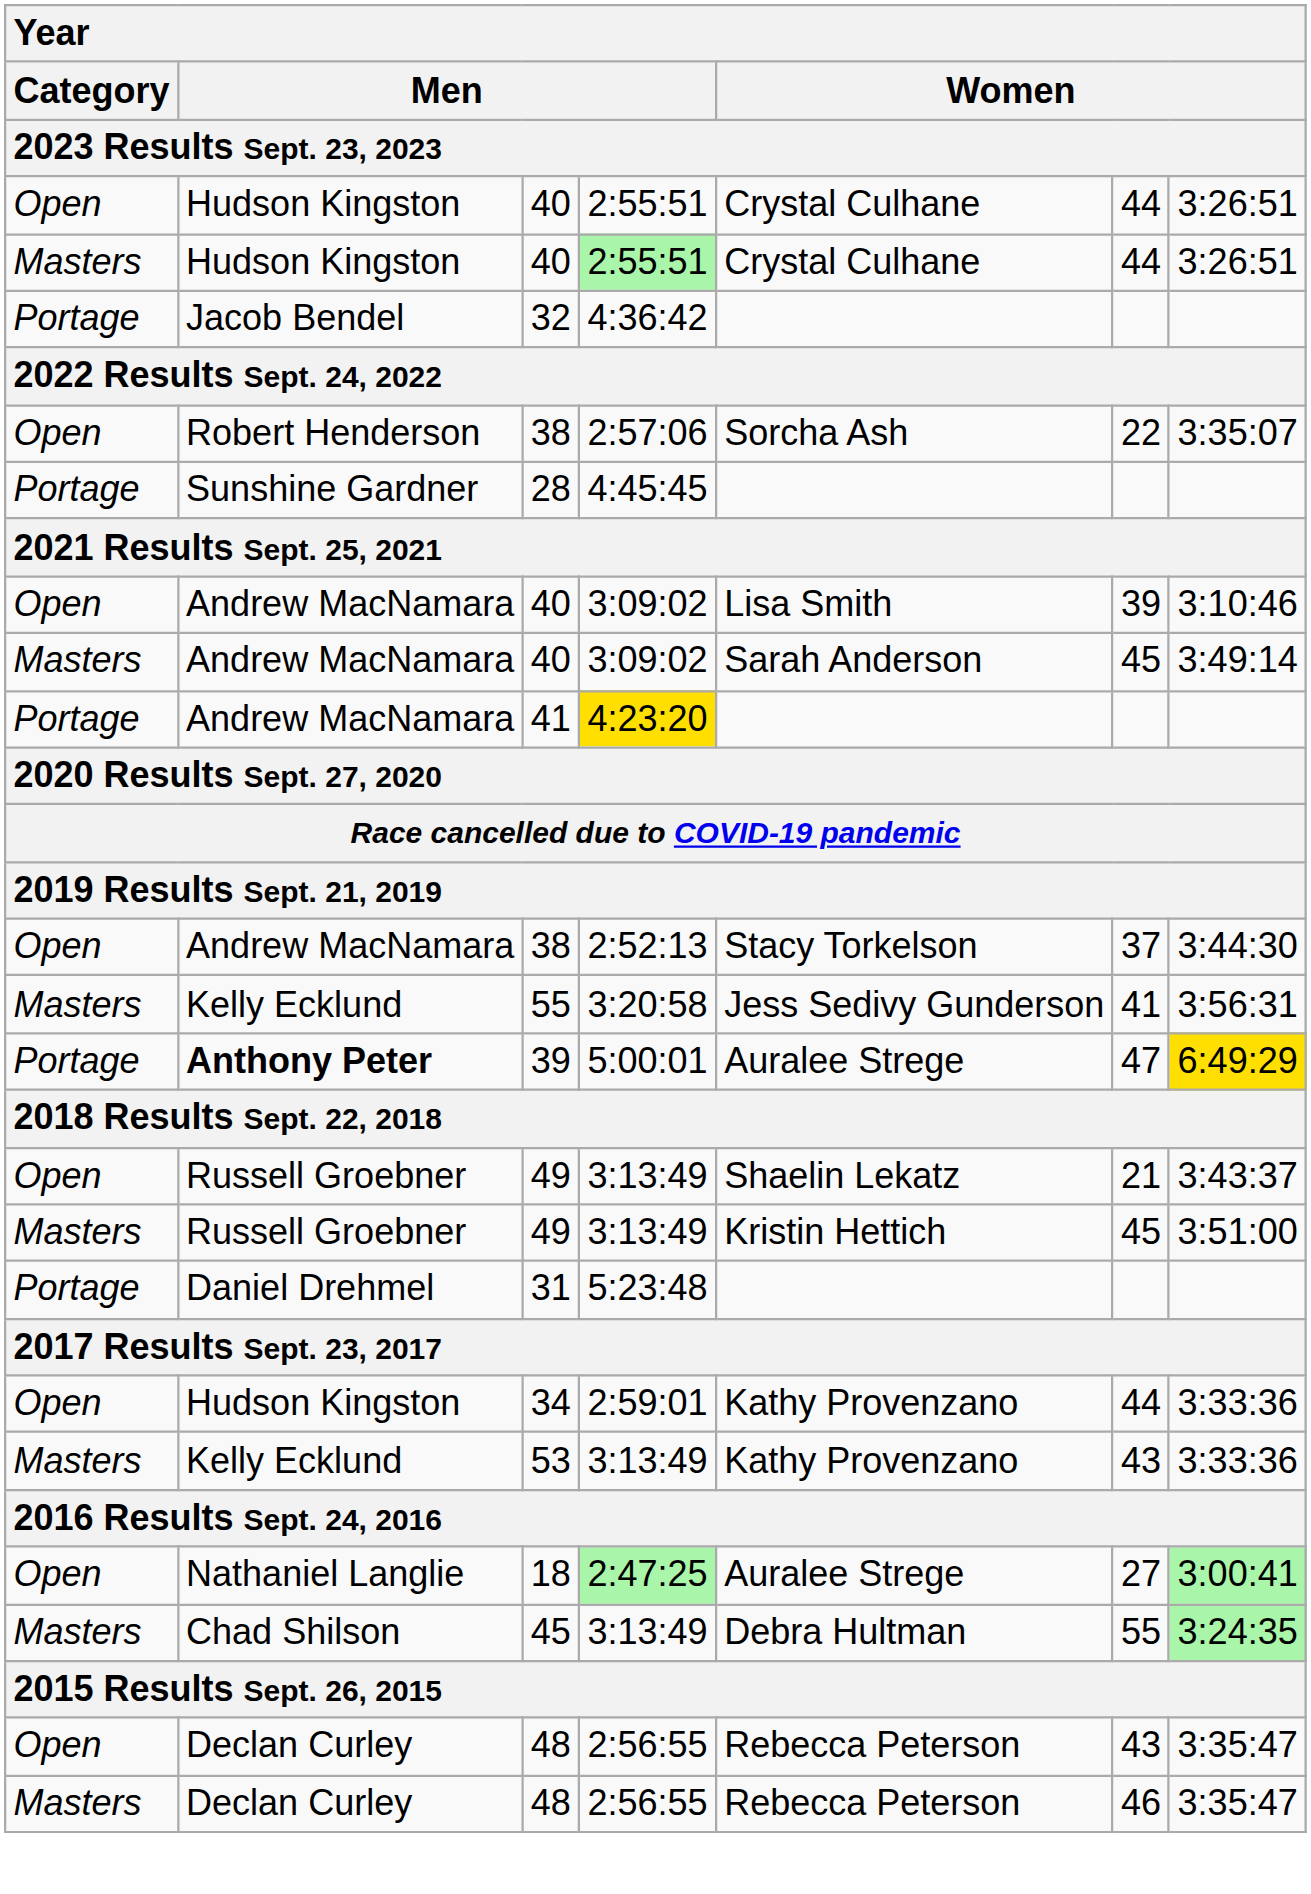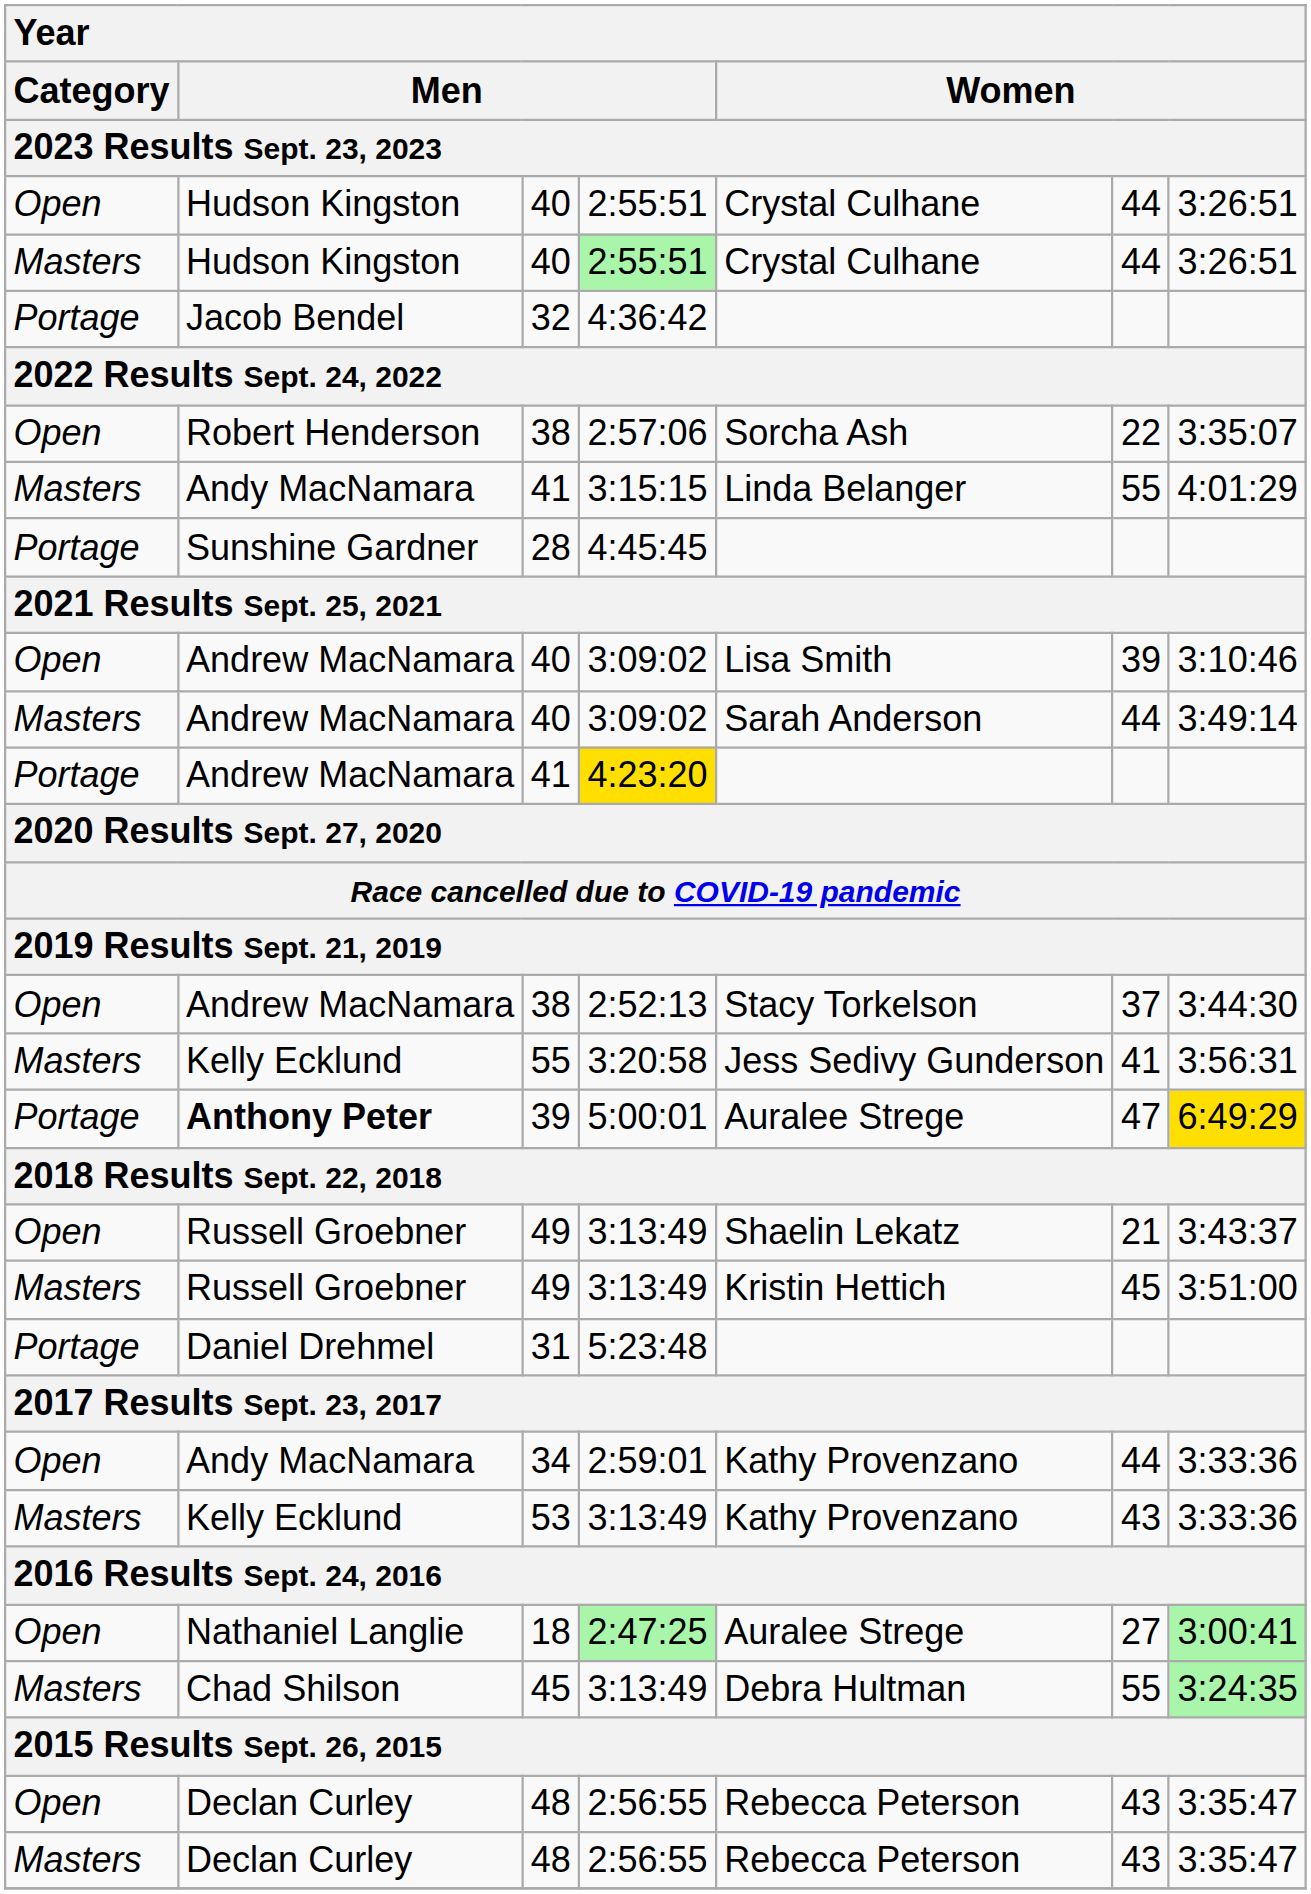+ row: Masters | Andy MacNamara | 41 | 3:15:15 | Linda Belanger | 55 | 4:01:29
Masters / 3:09:02 | column 6: 45 -> 44
2:59:01 | column 2: Hudson Kingston -> Andy MacNamara
Masters / 2:56:55 | column 6: 46 -> 43
